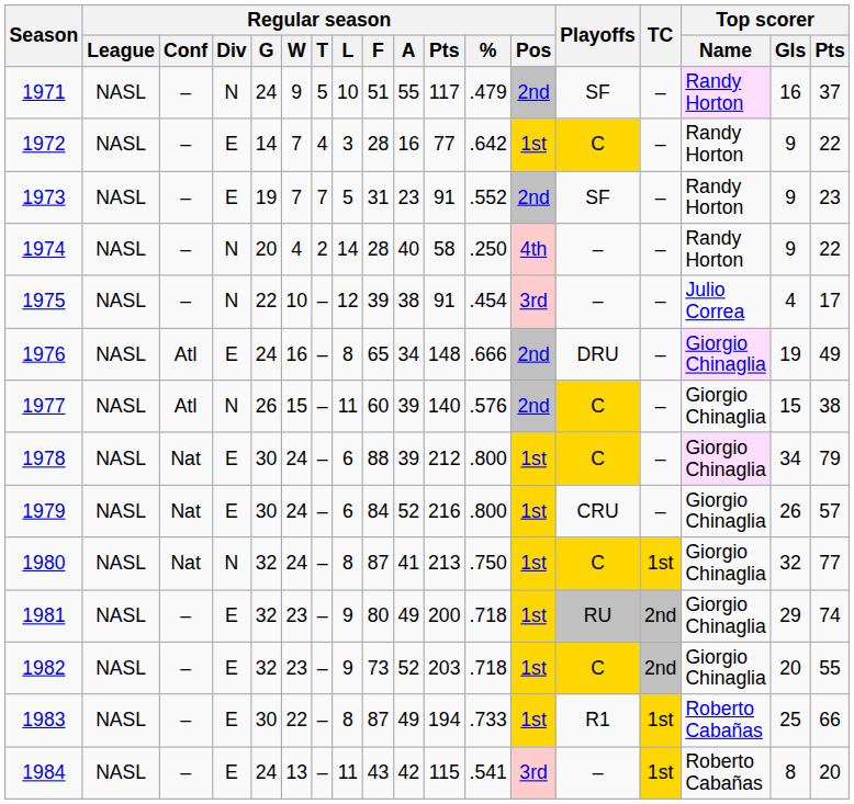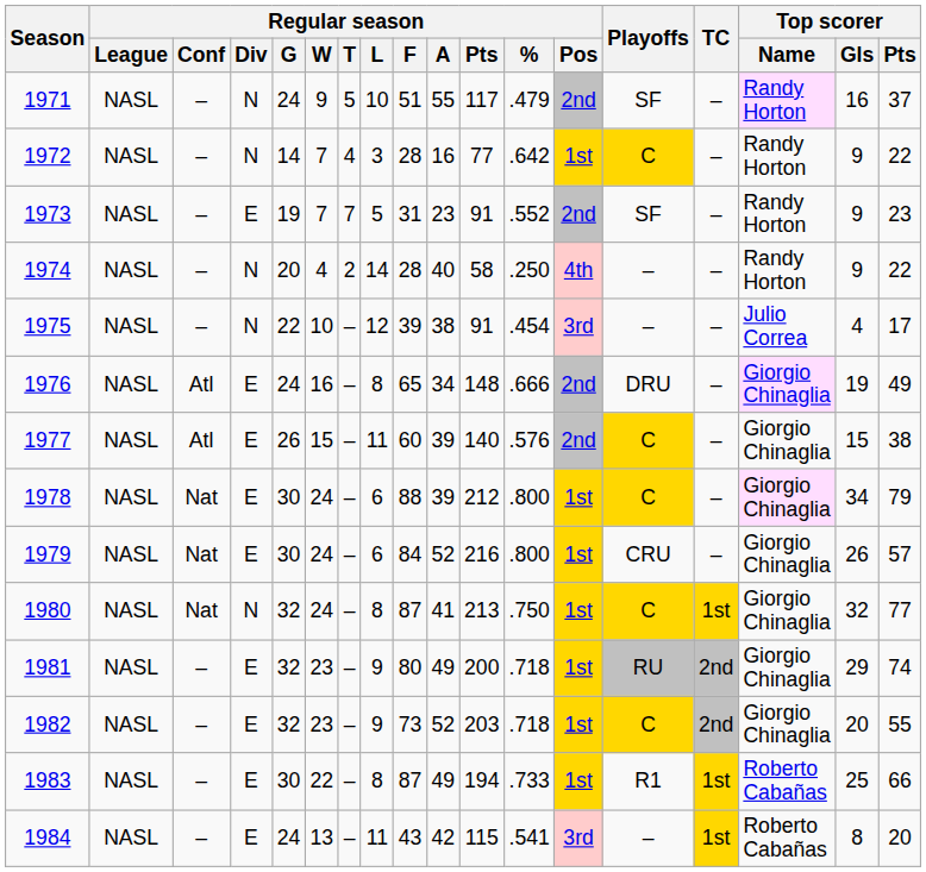1972 | Regular season / Div: E -> N
1977 | Regular season / Div: N -> E
